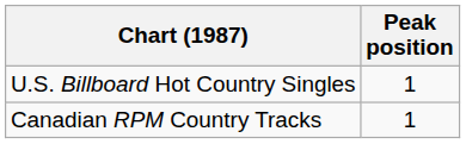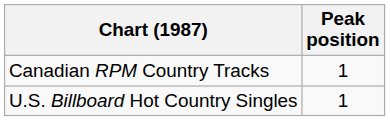rows swapped: U.S. Billboard Hot Country Singles <-> Canadian RPM Country Tracks
